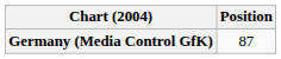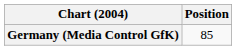Germany (Media Control GfK) | Position: 87 -> 85
